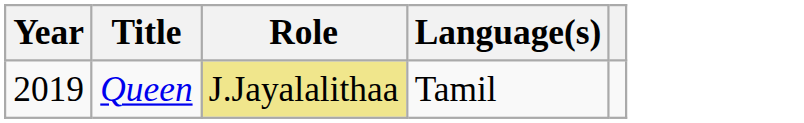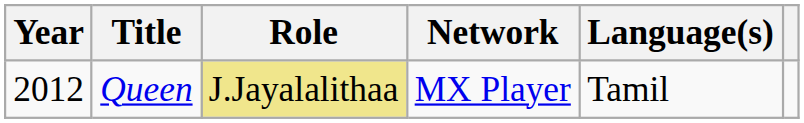+ column: Network | MX Player
Queen | Year: 2019 -> 2012
